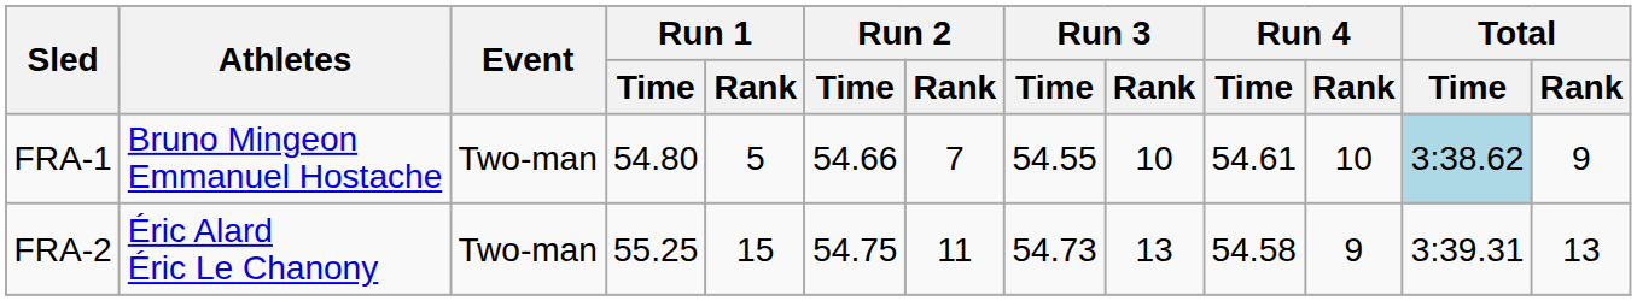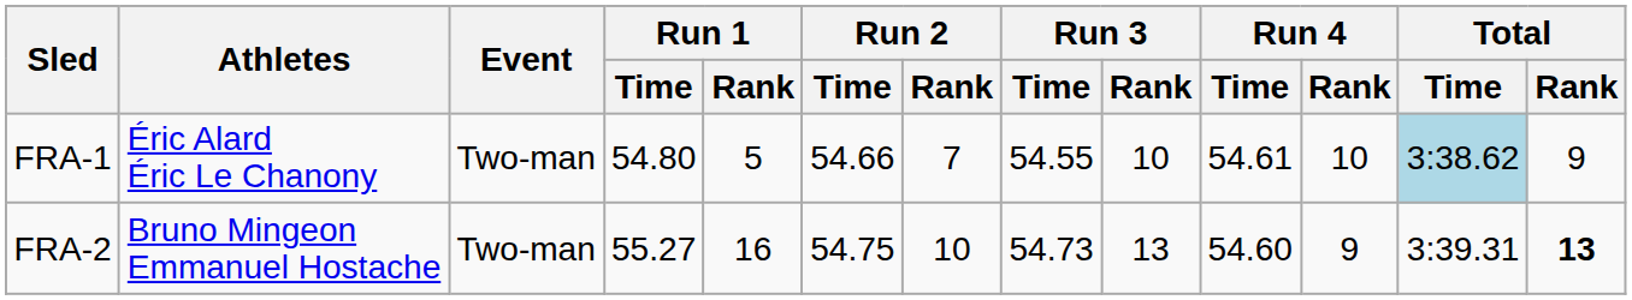FRA-1 | Athletes: Bruno Mingeon Emmanuel Hostache -> Éric Alard Éric Le Chanony
FRA-2 | Athletes: Éric Alard Éric Le Chanony -> Bruno Mingeon Emmanuel Hostache
FRA-2 | Run 1 / Time: 55.25 -> 55.27
FRA-2 | Run 1 / Rank: 15 -> 16
FRA-2 | Run 2 / Rank: 11 -> 10
FRA-2 | Run 4 / Time: 54.58 -> 54.60
FRA-2 | Total / Rank: normal -> bold
